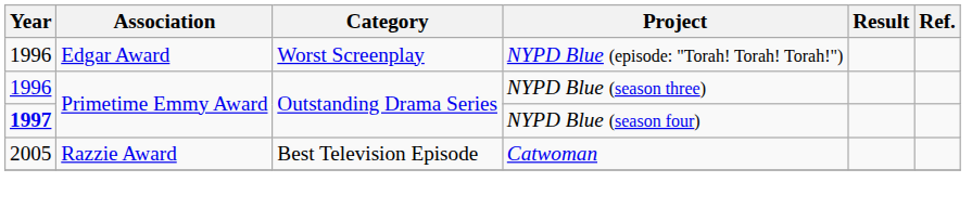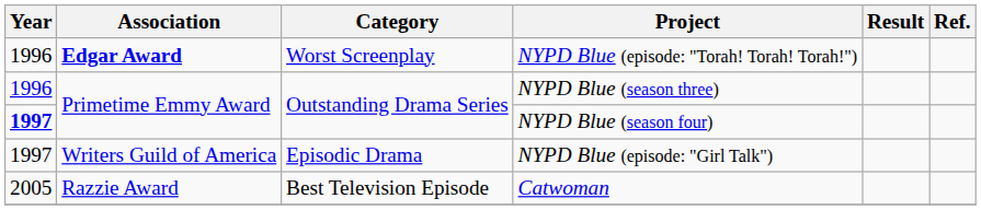NYPD Blue (episode: "Torah! Torah! Torah!") | Association: normal -> bold
+ row: 1997 | Writers Guild of America | Episodic Drama | NYPD Blue (episode: "Girl Talk")
